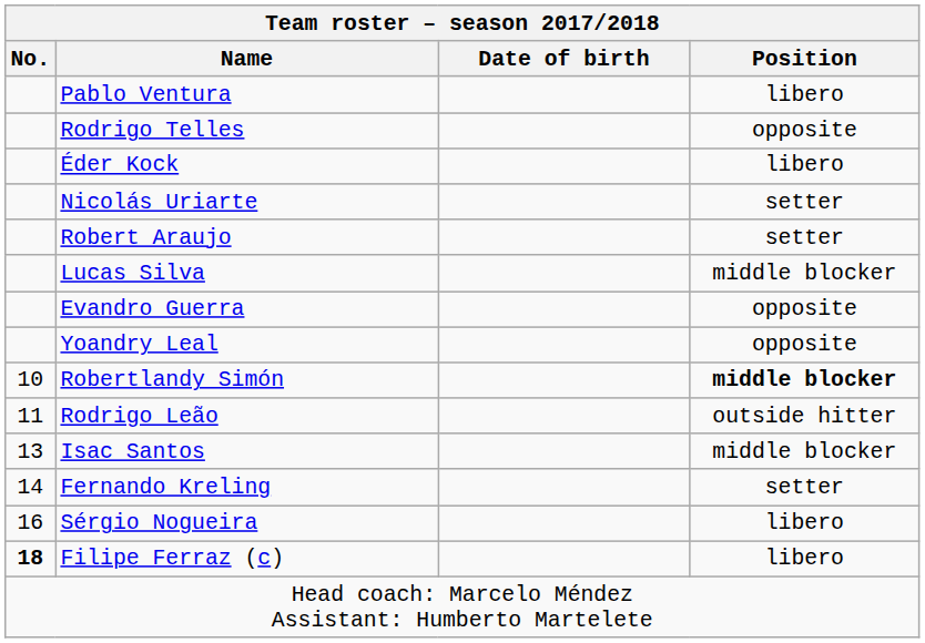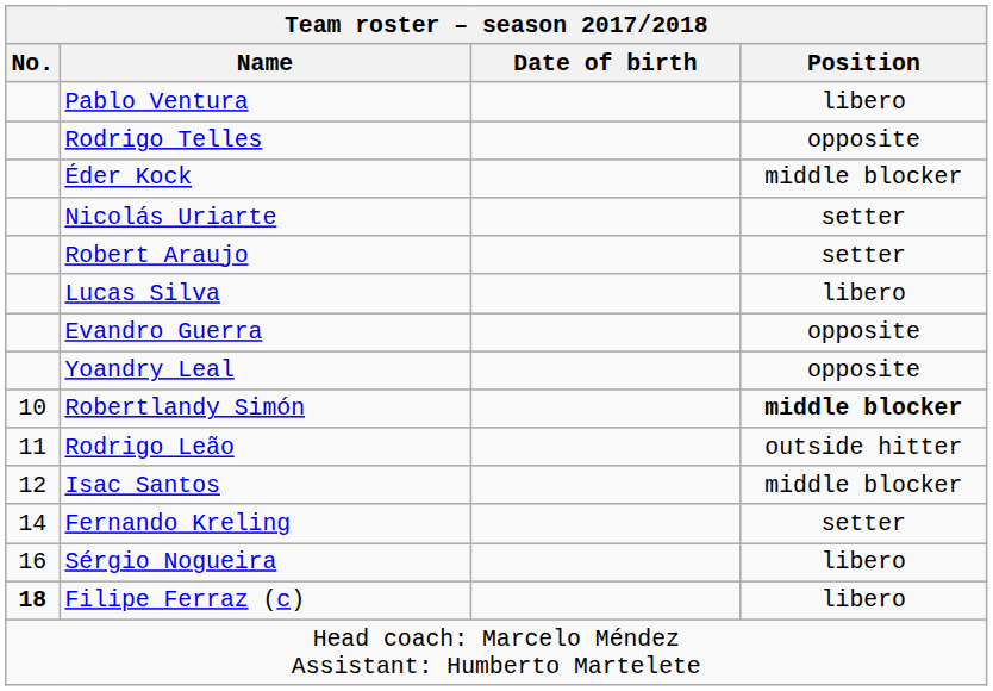Éder Kock | Position: libero -> middle blocker
Lucas Silva | Position: middle blocker -> libero
Isac Santos | No.: 13 -> 12
